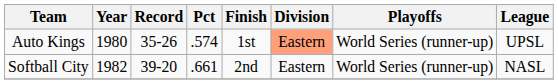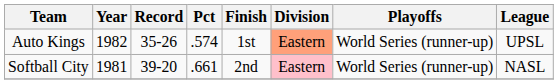Auto Kings | Year: 1980 -> 1982
Softball City | Year: 1982 -> 1981
Softball City | Division: no background -> pink background
